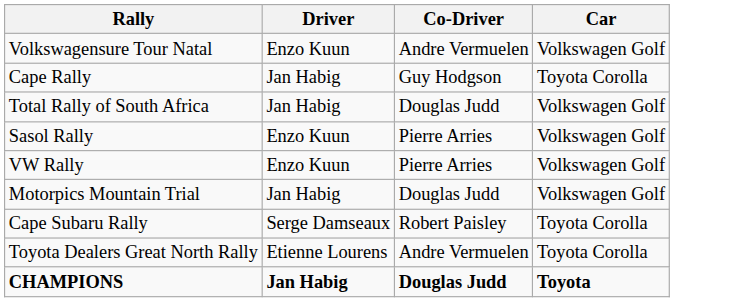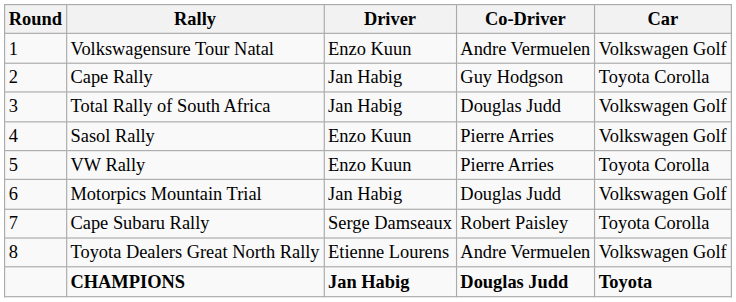+ column: Round | 1 | 2 | 3 | 4 | 5 | 6 | 7 | 8
VW Rally | Car: Volkswagen Golf -> Toyota Corolla
Toyota Dealers Great North Rally | Car: Toyota Corolla -> Volkswagen Golf
